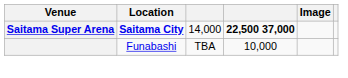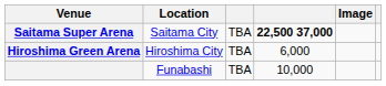Saitama Super Arena | Location: bold -> normal
Saitama Super Arena | column 3: 14,000 -> TBA
+ row: Hiroshima Green Arena | Hiroshima City | TBA | 6,000
